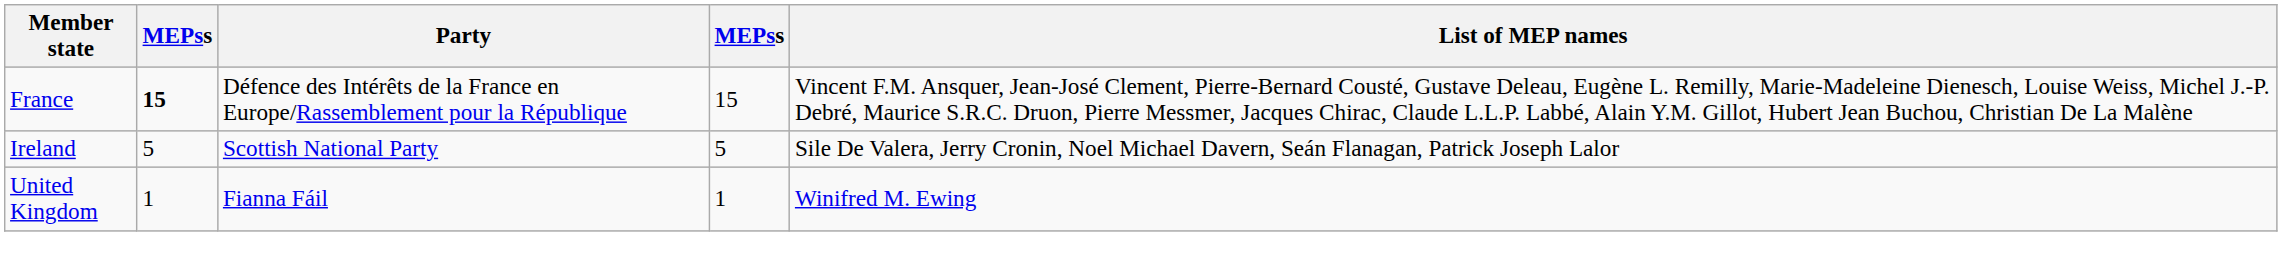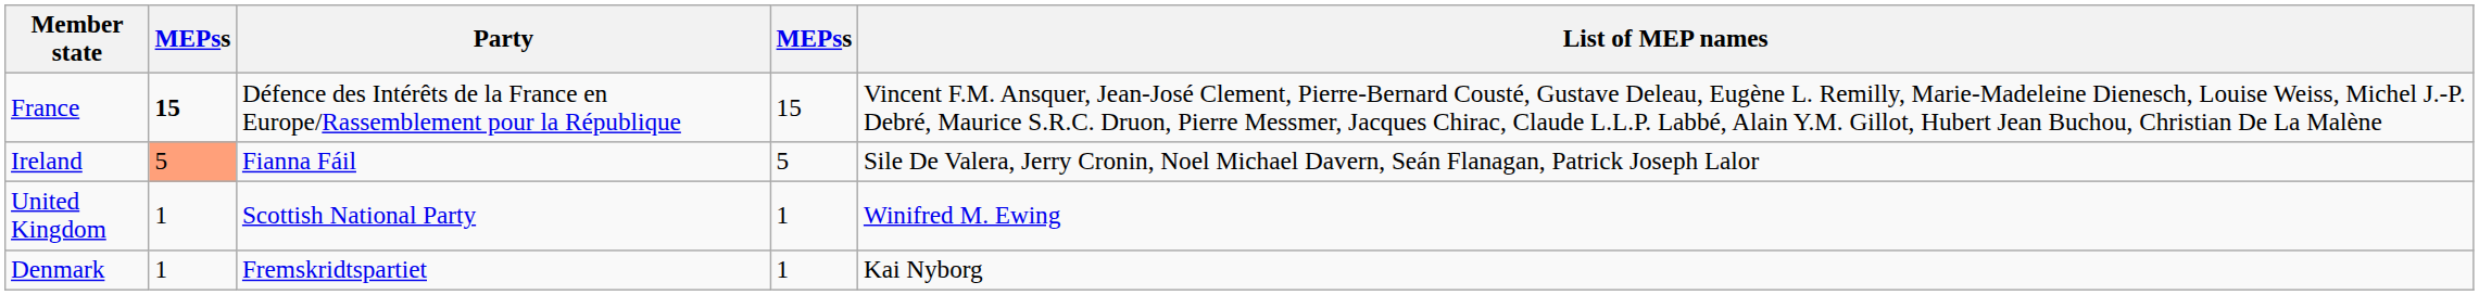Ireland | column 2: no background -> lightsalmon background
Ireland | Party: Scottish National Party -> Fianna Fáil
United Kingdom | Party: Fianna Fáil -> Scottish National Party
+ row: Denmark | 1 | Fremskridtspartiet | 1 | Kai Nyborg
